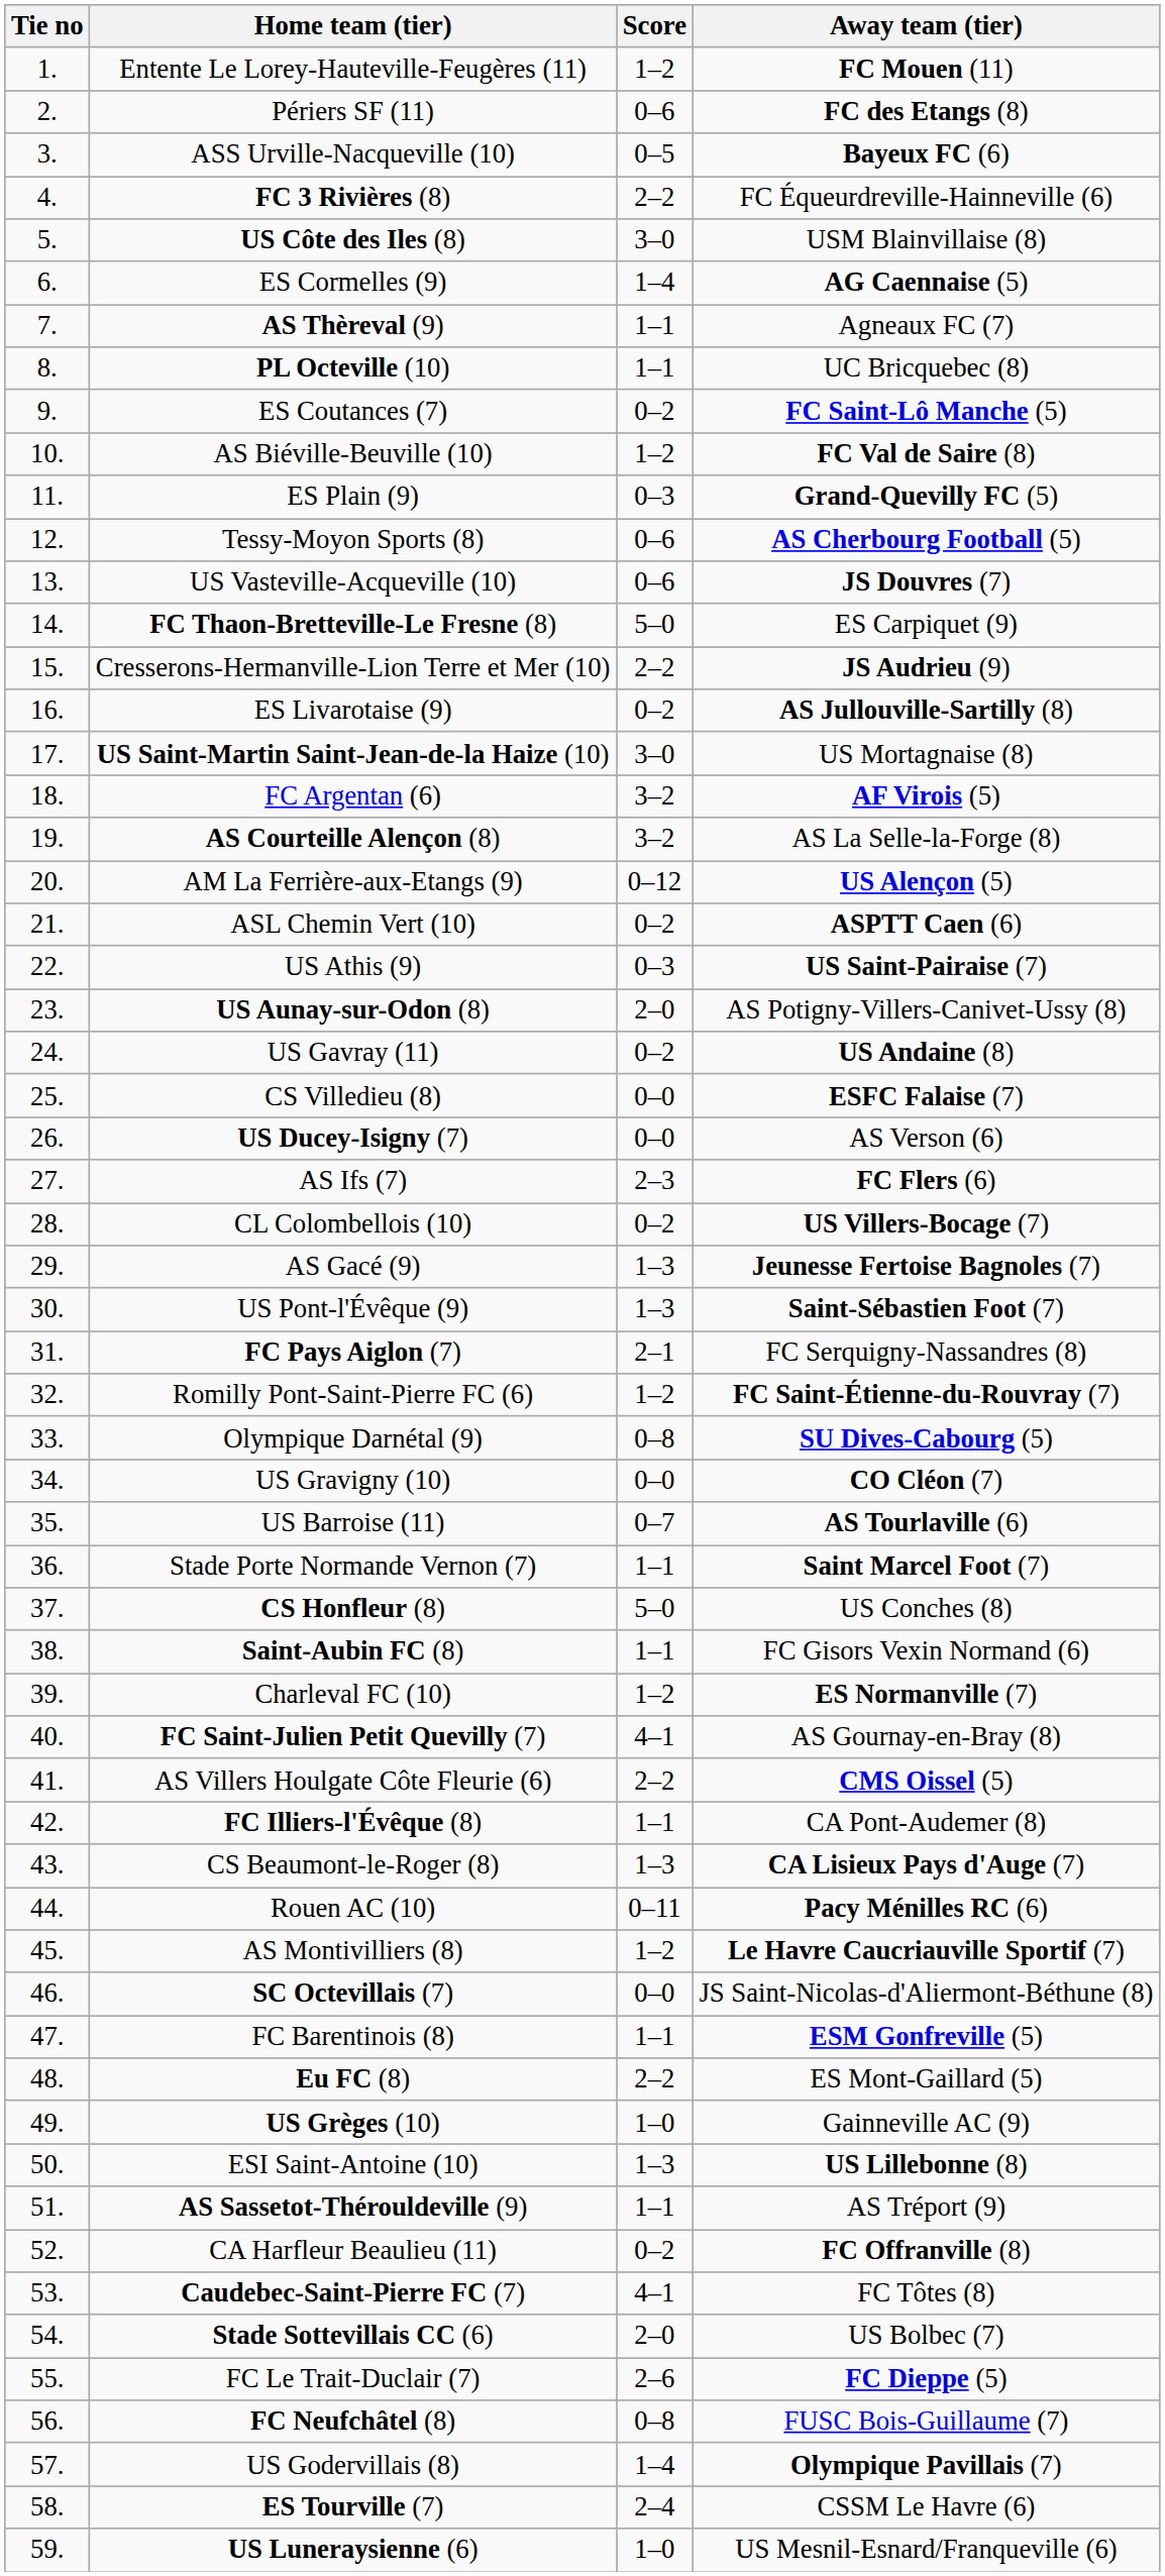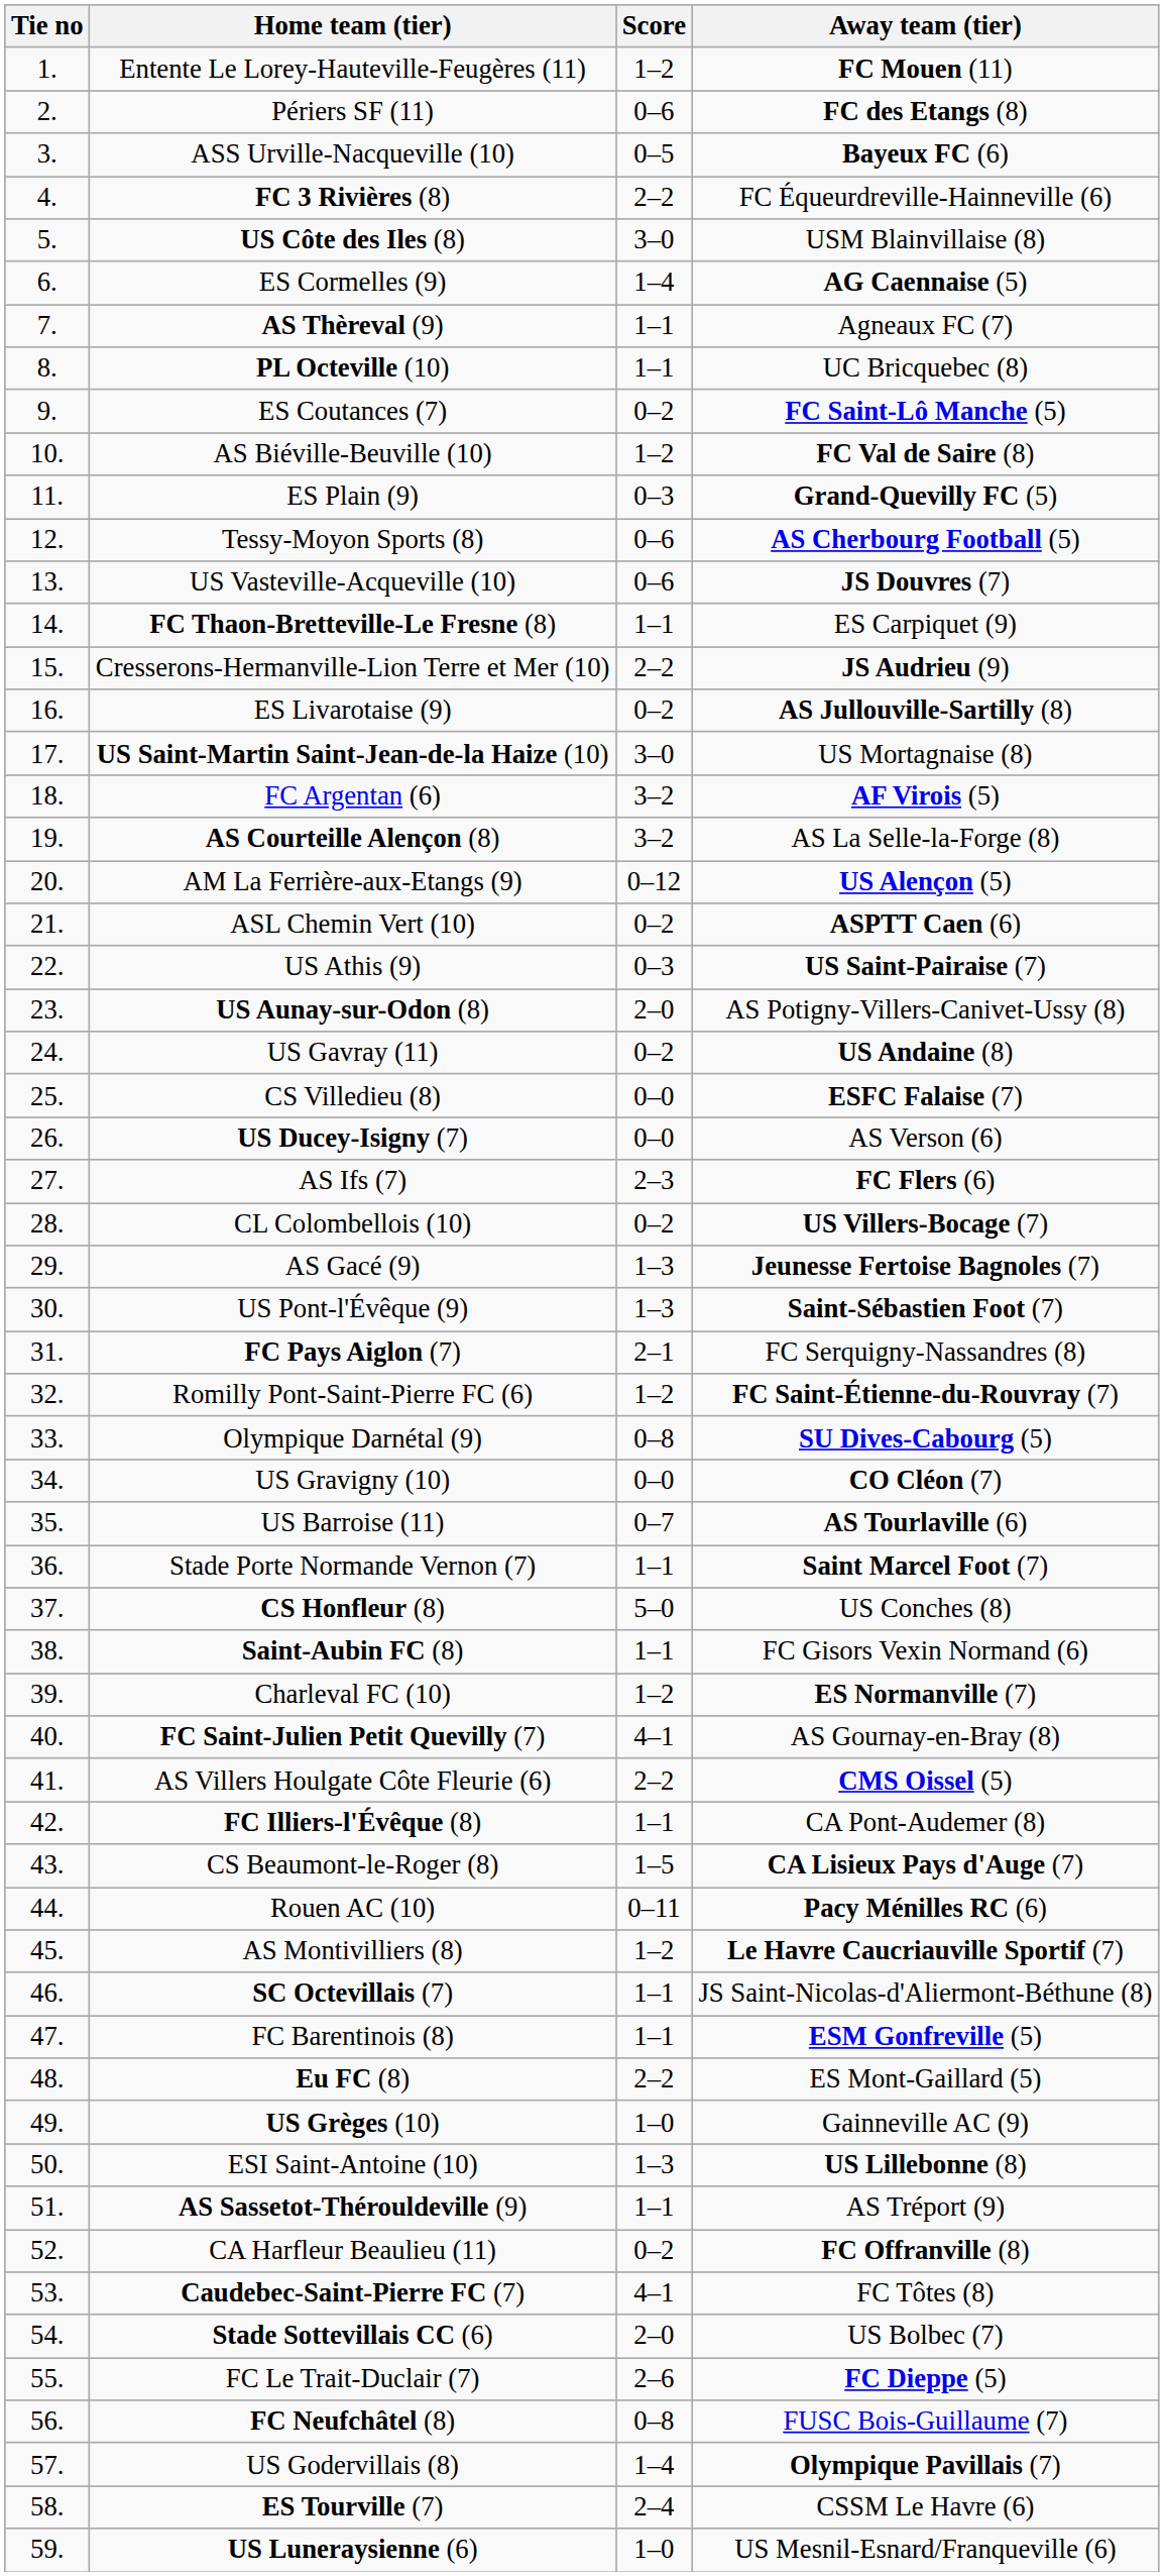FC Thaon-Bretteville-Le Fresne (8) | Score: 5–0 -> 1–1
CS Beaumont-le-Roger (8) | Score: 1–3 -> 1–5
SC Octevillais (7) | Score: 0–0 -> 1–1
